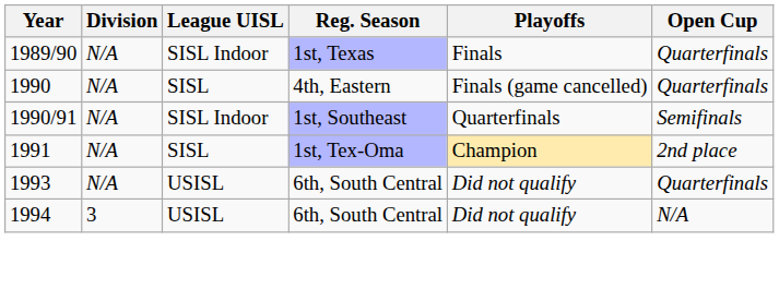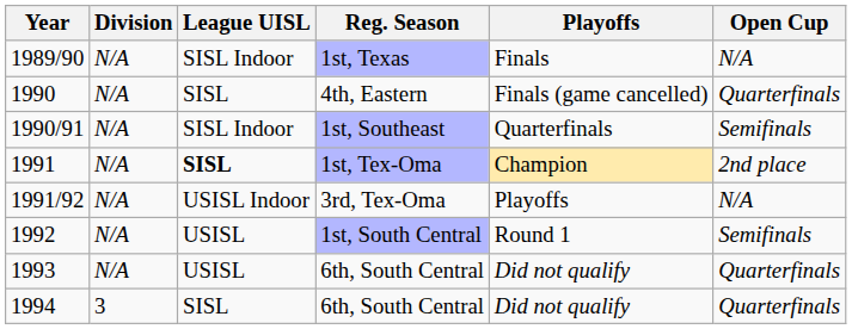1989/90 | Open Cup: Quarterfinals -> N/A
1991 | League UISL: normal -> bold
+ row: 1991/92 | N/A | USISL Indoor | 3rd, Tex-Oma | Playoffs | N/A
+ row: 1992 | N/A | USISL | 1st, South Central | Round 1 | Semifinals
1994 | League UISL: USISL -> SISL
1994 | Open Cup: N/A -> Quarterfinals
